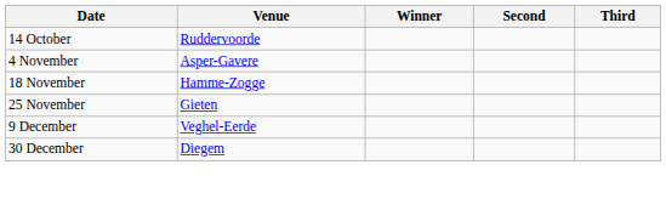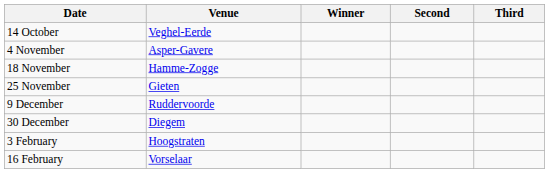14 October | Venue: Ruddervoorde -> Veghel-Eerde
9 December | Venue: Veghel-Eerde -> Ruddervoorde
+ row: 3 February | Hoogstraten
+ row: 16 February | Vorselaar
